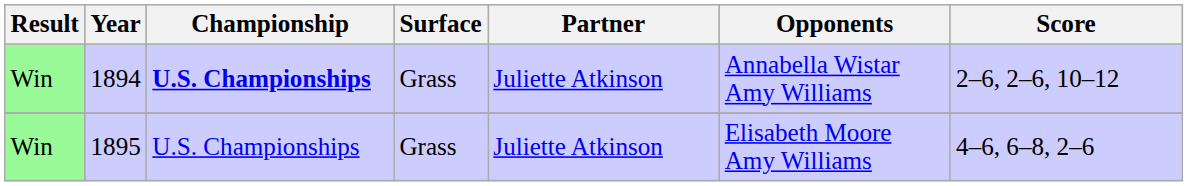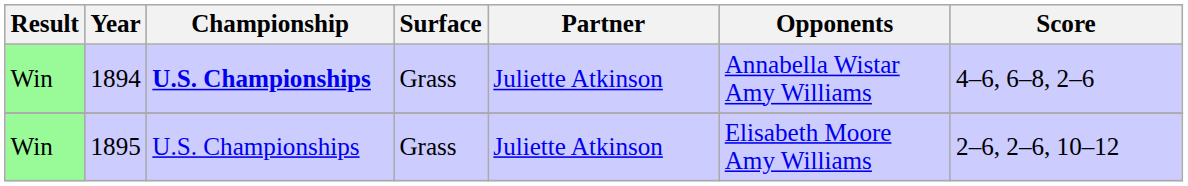1894 | Score: 2–6, 2–6, 10–12 -> 4–6, 6–8, 2–6
1895 | Score: 4–6, 6–8, 2–6 -> 2–6, 2–6, 10–12
